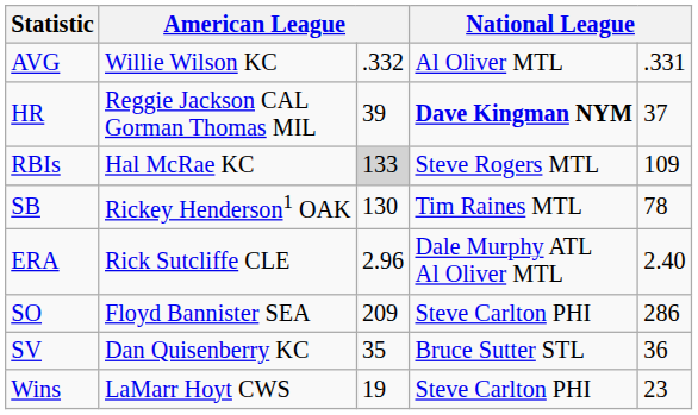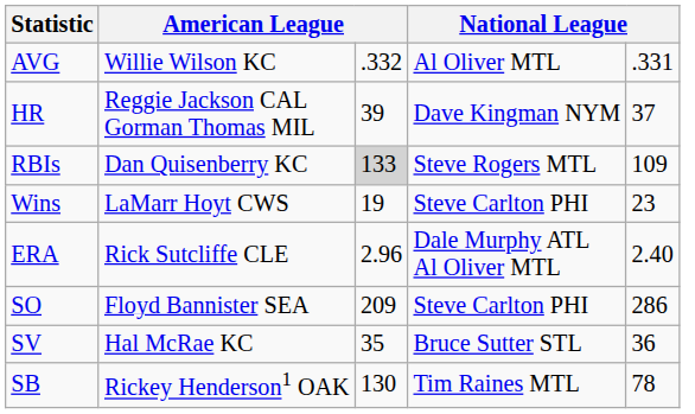HR | column 4: bold -> normal
RBIs | column 2: Hal McRae KC -> Dan Quisenberry KC
rows swapped: Wins <-> SB
SV | column 2: Dan Quisenberry KC -> Hal McRae KC
